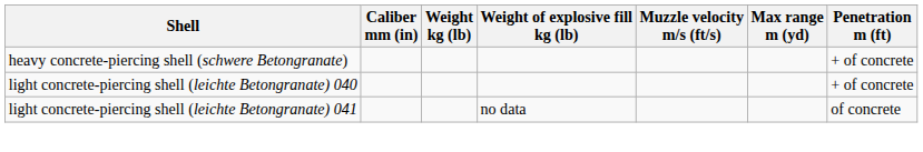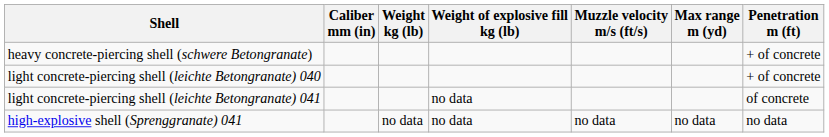+ row: high-explosive shell (Sprenggranate) 041 | no data | no data | no data | no data | no data
